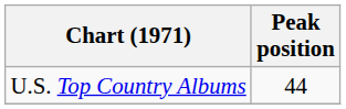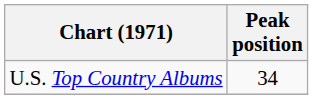U.S. Top Country Albums | Peak position: 44 -> 34
